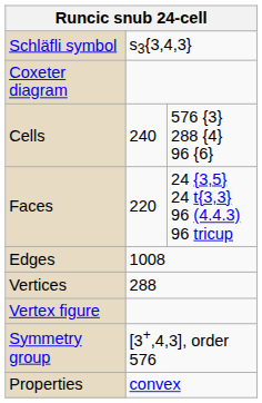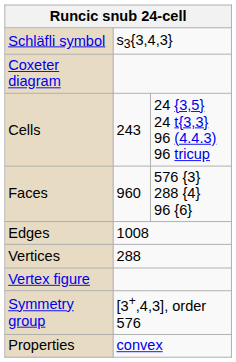Cells | column 2: 240 -> 243
Cells | column 3: 576 {3} 288 {4} 96 {6} -> 24 {3,5} 24 t{3,3} 96 (4.4.3) 96 tricup
Faces | column 2: 220 -> 960
Faces | column 3: 24 {3,5} 24 t{3,3} 96 (4.4.3) 96 tricup -> 576 {3} 288 {4} 96 {6}
